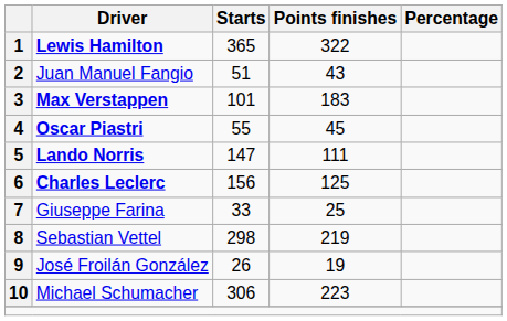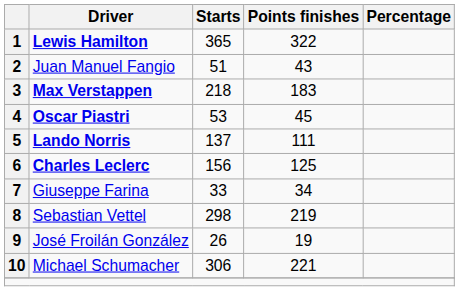3 | Starts: 101 -> 218
4 | Starts: 55 -> 53
5 | Starts: 147 -> 137
7 | Points finishes: 25 -> 34
10 | Points finishes: 223 -> 221
